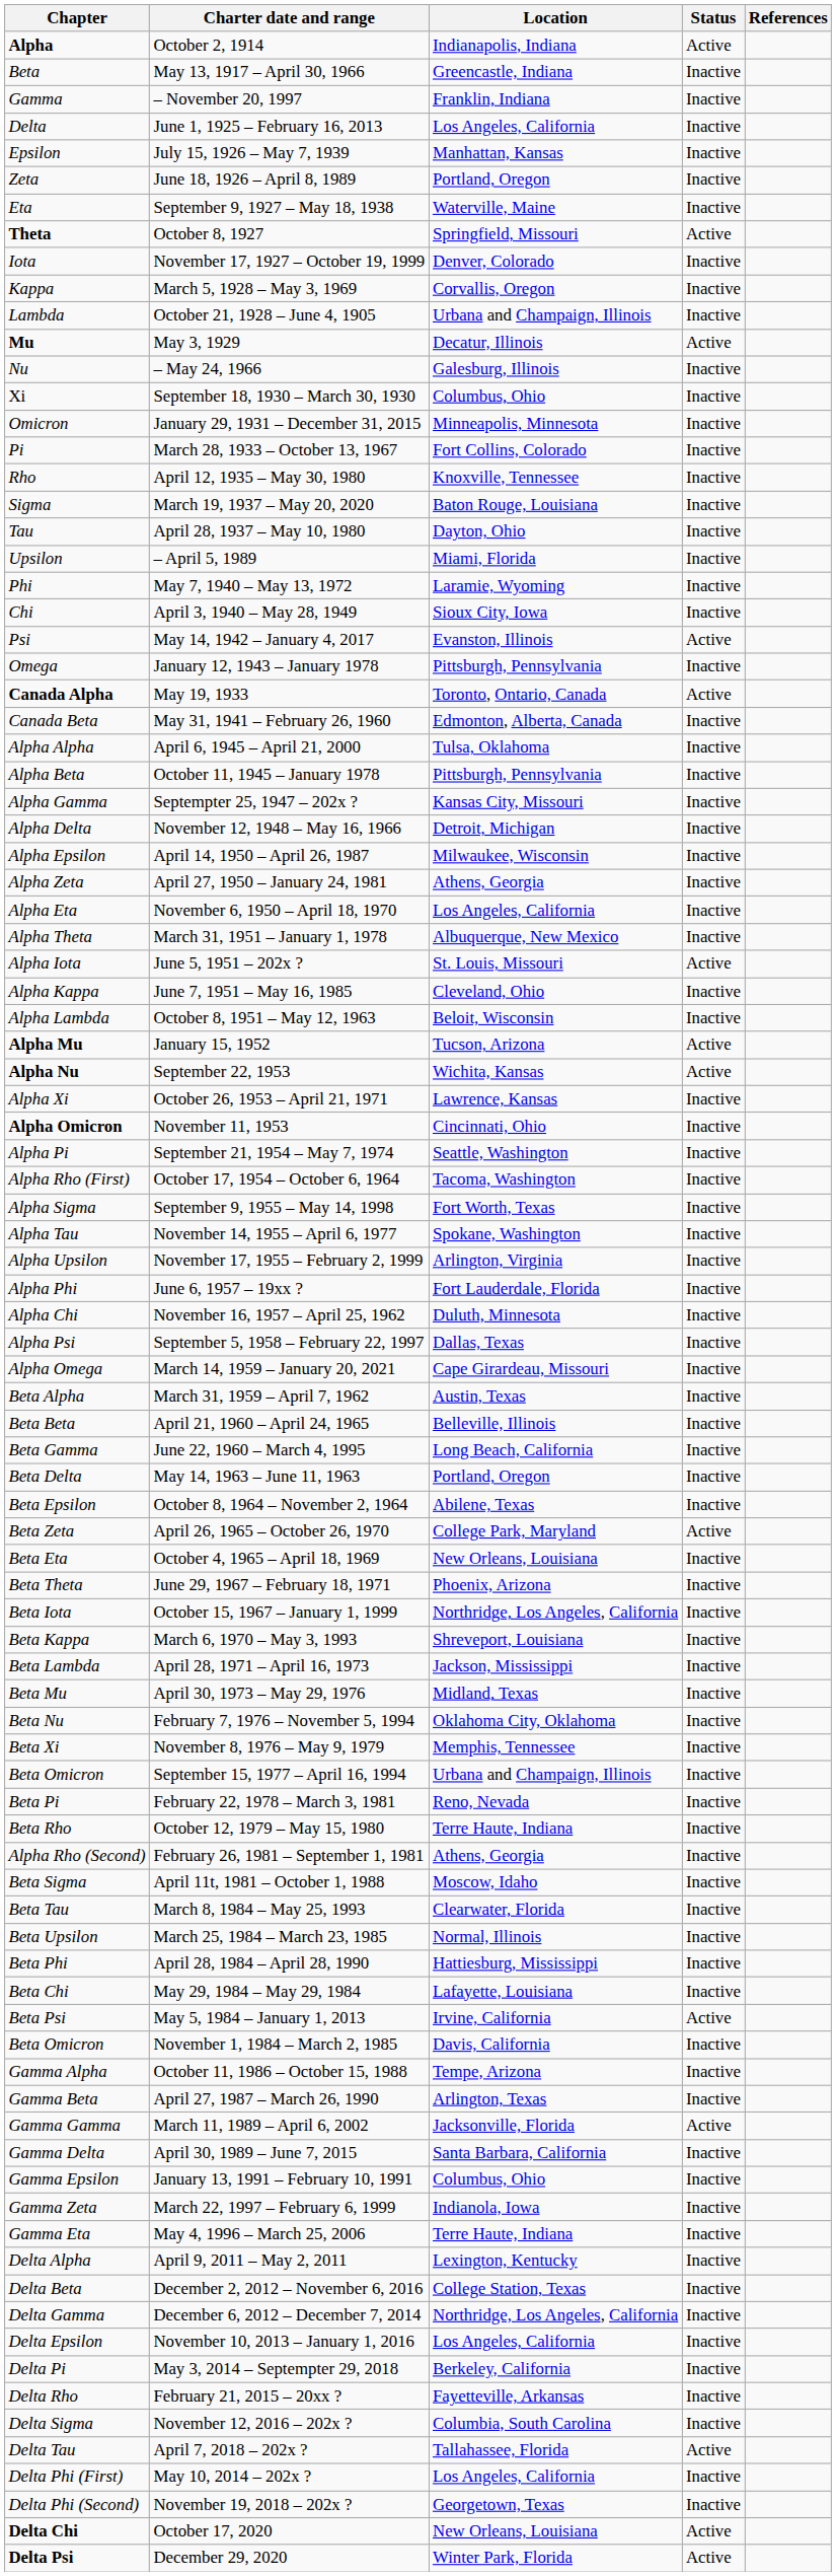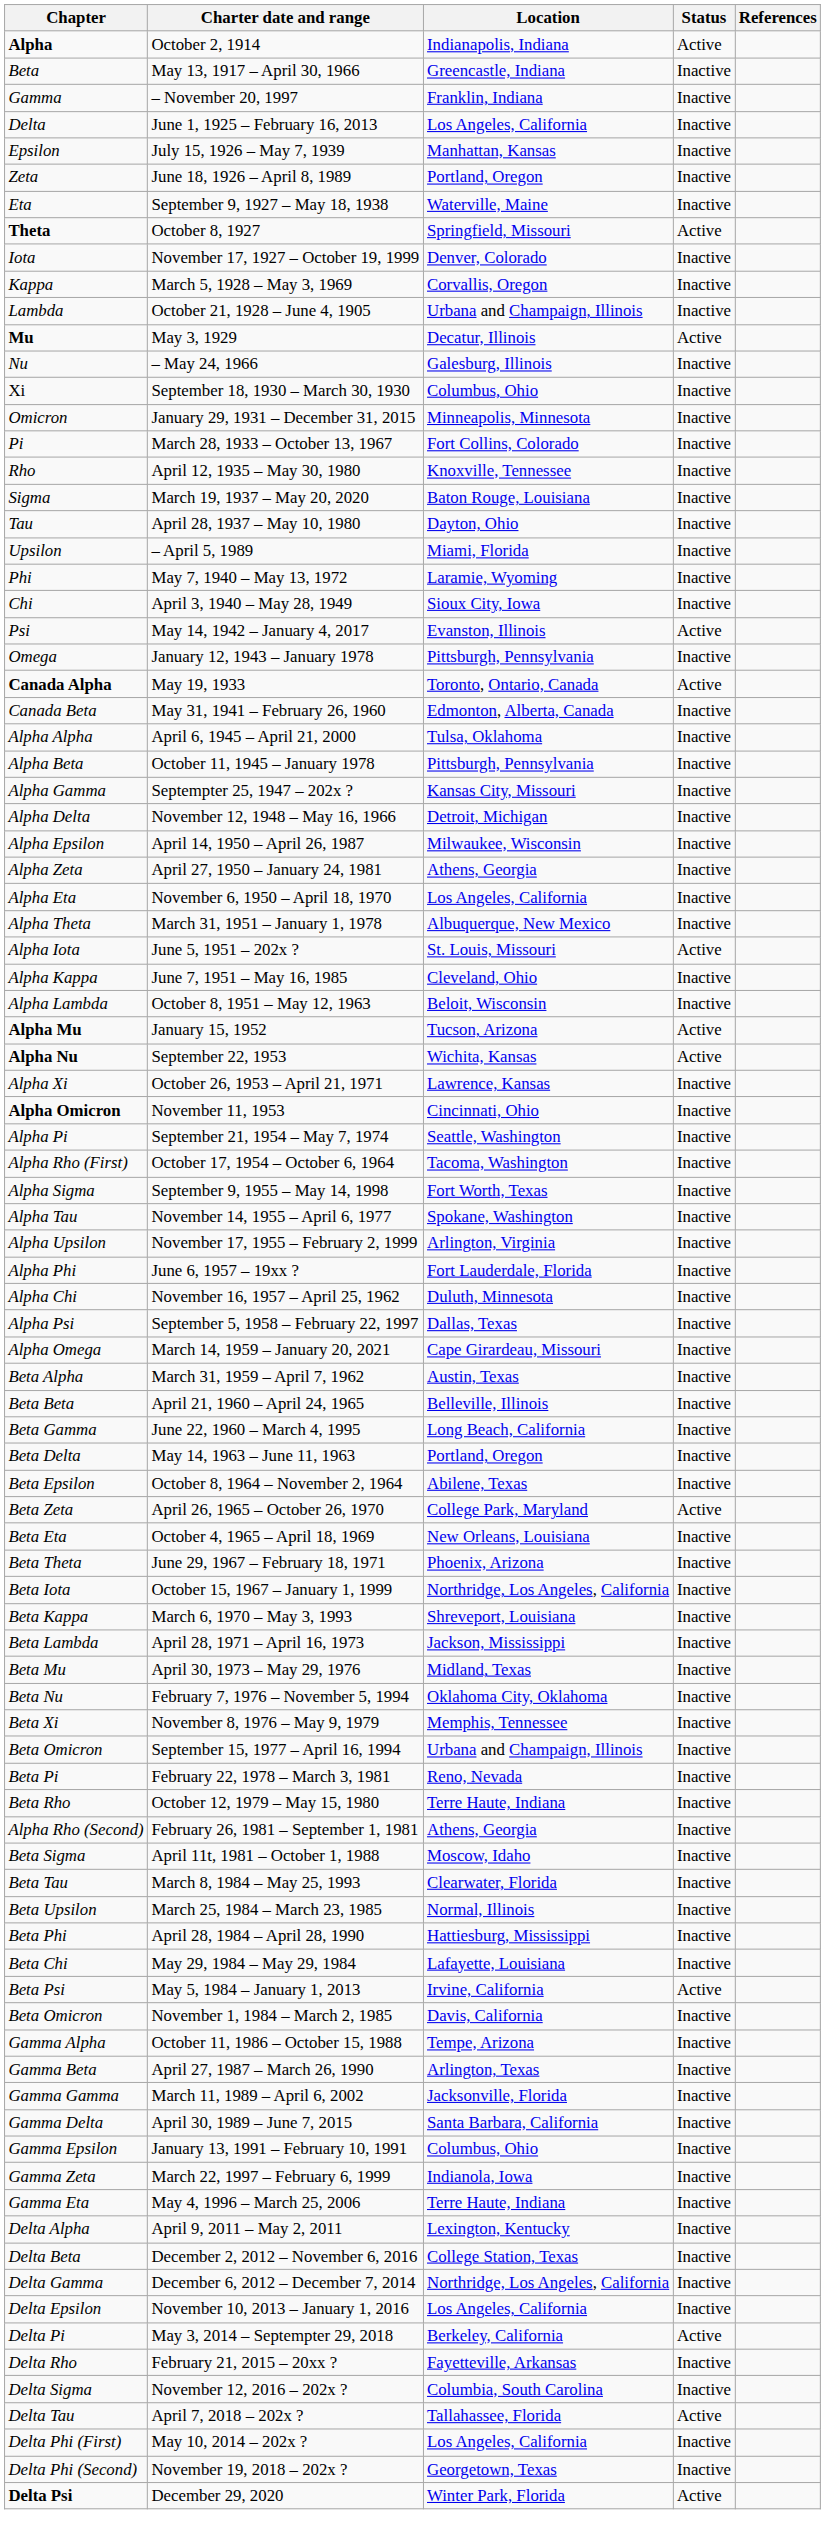March 11, 1989 – April 6, 2002 | Status: Active -> Inactive
May 3, 2014 – Septempter 29, 2018 | Status: Inactive -> Active
- row: Delta Chi | October 17, 2020 | New Orleans, Louisiana | Active
